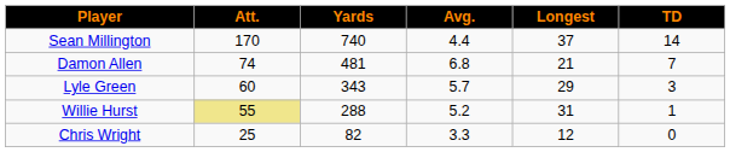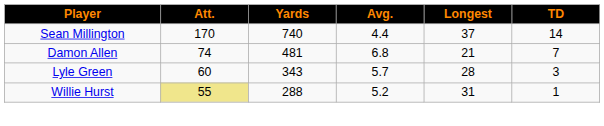Lyle Green | Longest: 29 -> 28
- row: Chris Wright | 25 | 82 | 3.3 | 12 | 0
